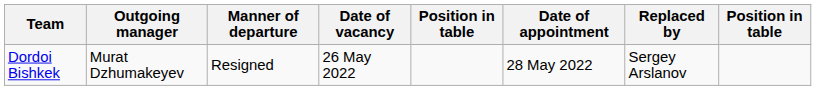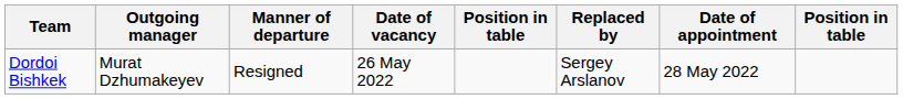columns swapped: Replaced by <-> Date of appointment
